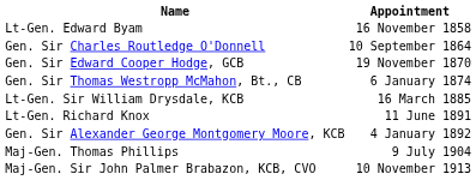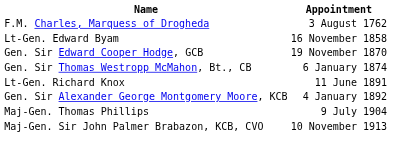+ row: F.M. Charles, Marquess of Drogheda | 3 August 1762
- row: Gen. Sir Charles Routledge O'Donnell | 10 September 1864
- row: Lt-Gen. Sir William Drysdale, KCB | 16 March 1885
